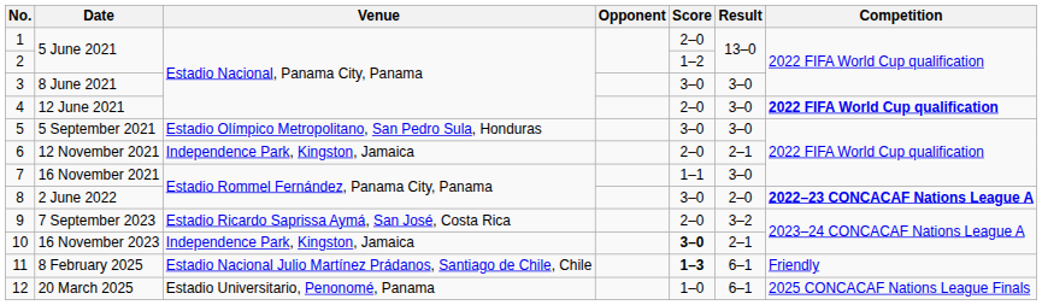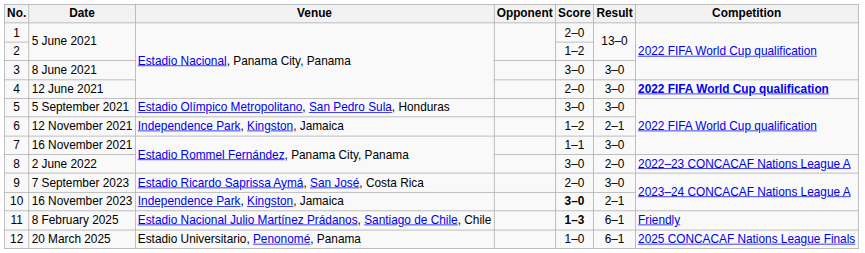12 November 2021 | Score: 2–0 -> 1–2
2 June 2022 | Competition: bold -> normal
7 September 2023 | Result: 3–2 -> 3–0
